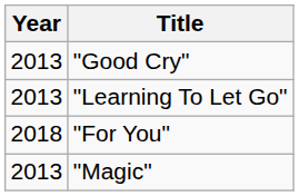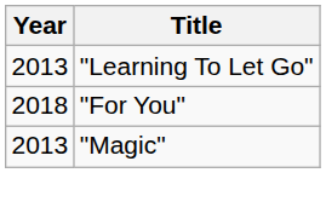- row: 2013 | "Good Cry"
